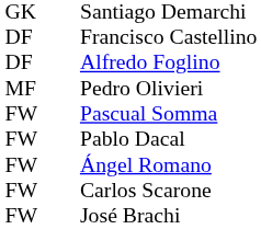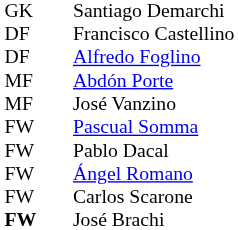- row: MF | Pedro Olivieri
+ row: MF | Abdón Porte
+ row: MF | José Vanzino
José Brachi | column 1: normal -> bold
